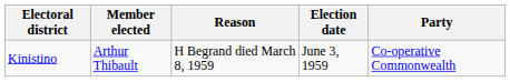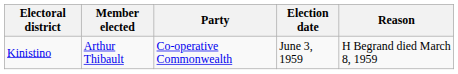columns swapped: Party <-> Reason
